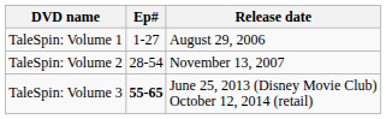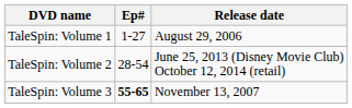TaleSpin: Volume 2 | Release date: November 13, 2007 -> June 25, 2013 (Disney Movie Club) October 12, 2014 (retail)
TaleSpin: Volume 3 | Release date: June 25, 2013 (Disney Movie Club) October 12, 2014 (retail) -> November 13, 2007
